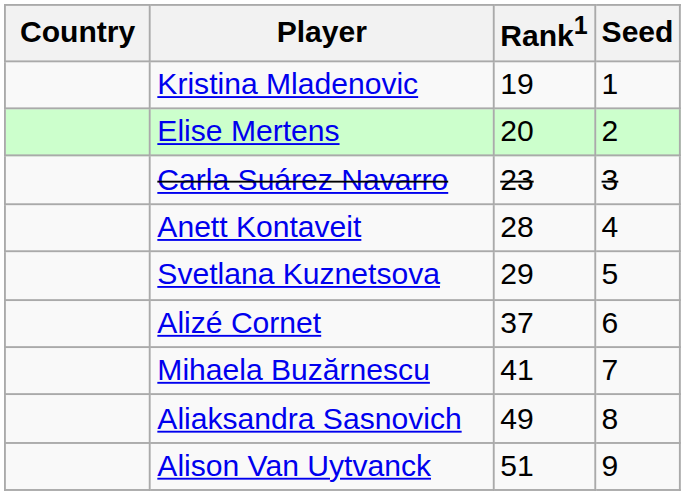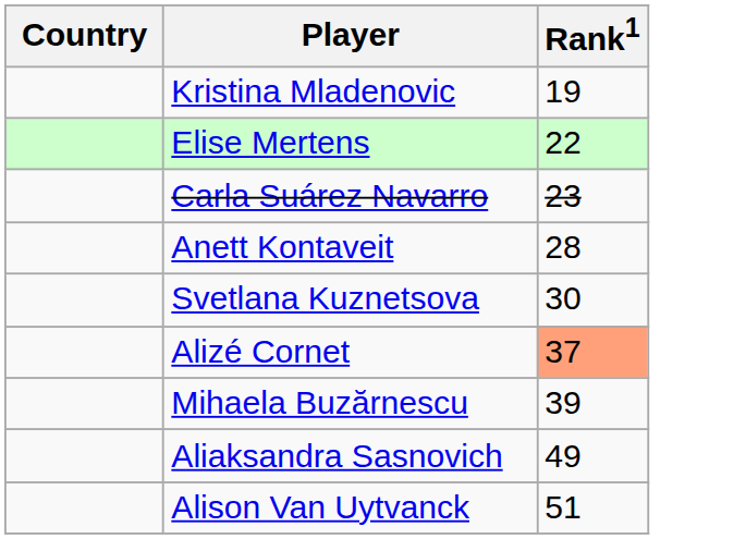- column: Seed | 1 | 2 | 3 | 4 | 5 | 6 | 7 | 8 | 9
Elise Mertens | Rank1: 20 -> 22
Svetlana Kuznetsova | Rank1: 29 -> 30
Alizé Cornet | Rank1: no background -> lightsalmon background
Mihaela Buzărnescu | Rank1: 41 -> 39
